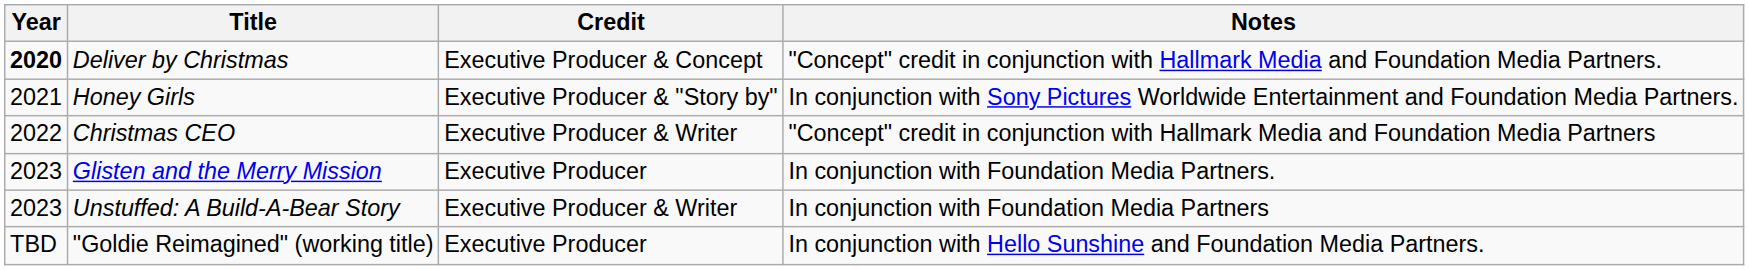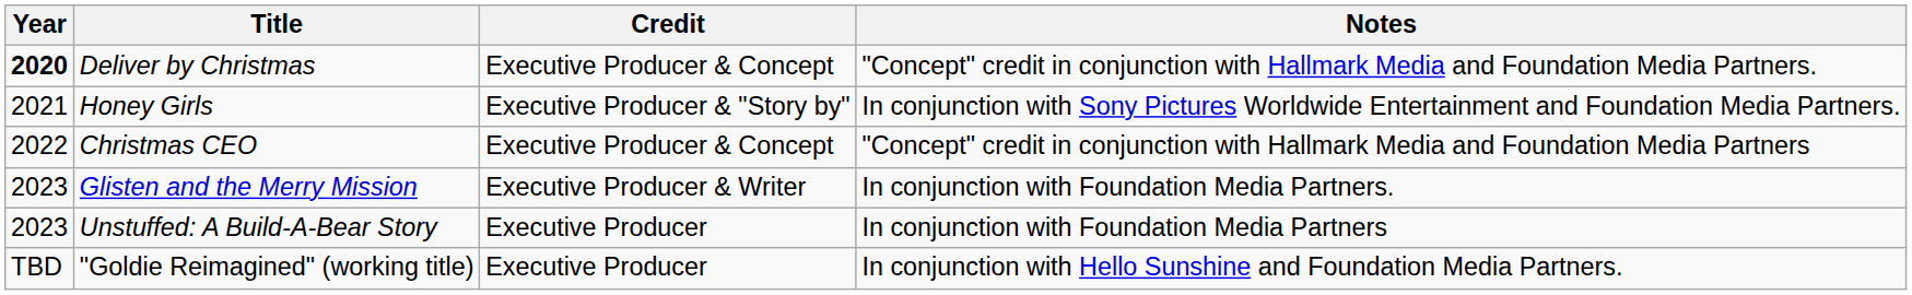Christmas CEO | Credit: Executive Producer & Writer -> Executive Producer & Concept
Glisten and the Merry Mission | Credit: Executive Producer -> Executive Producer & Writer
Unstuffed: A Build-A-Bear Story | Credit: Executive Producer & Writer -> Executive Producer
